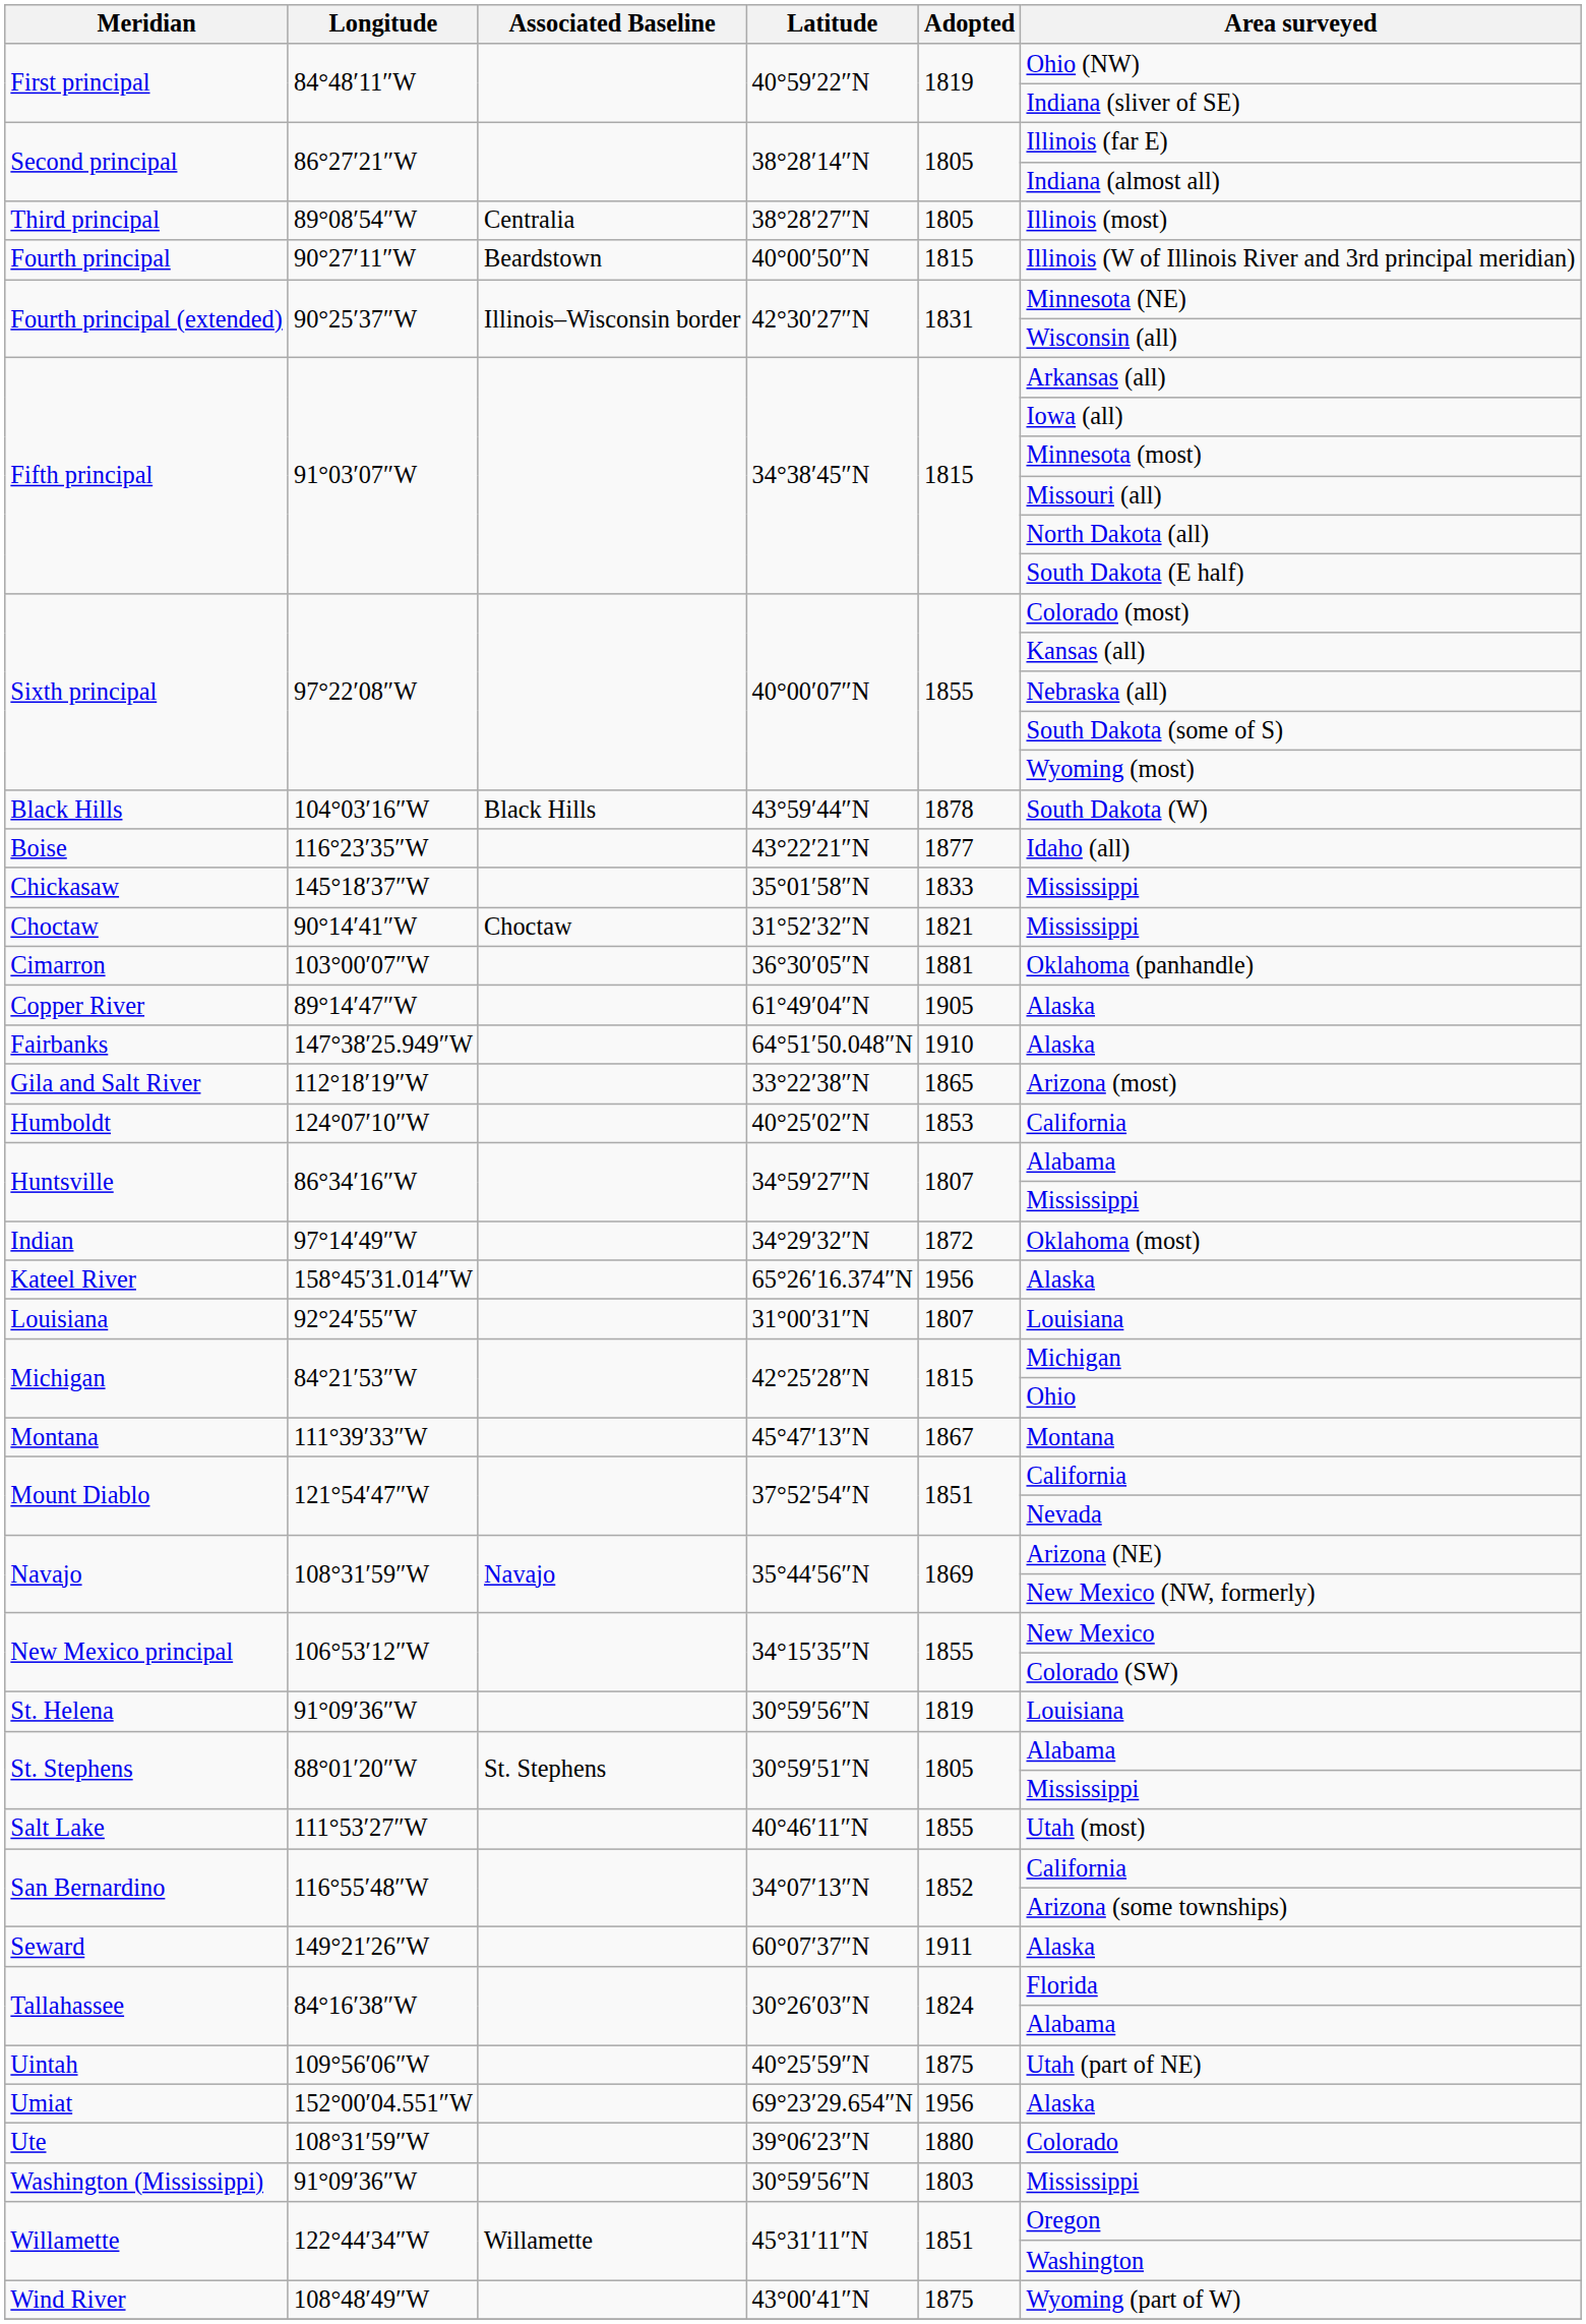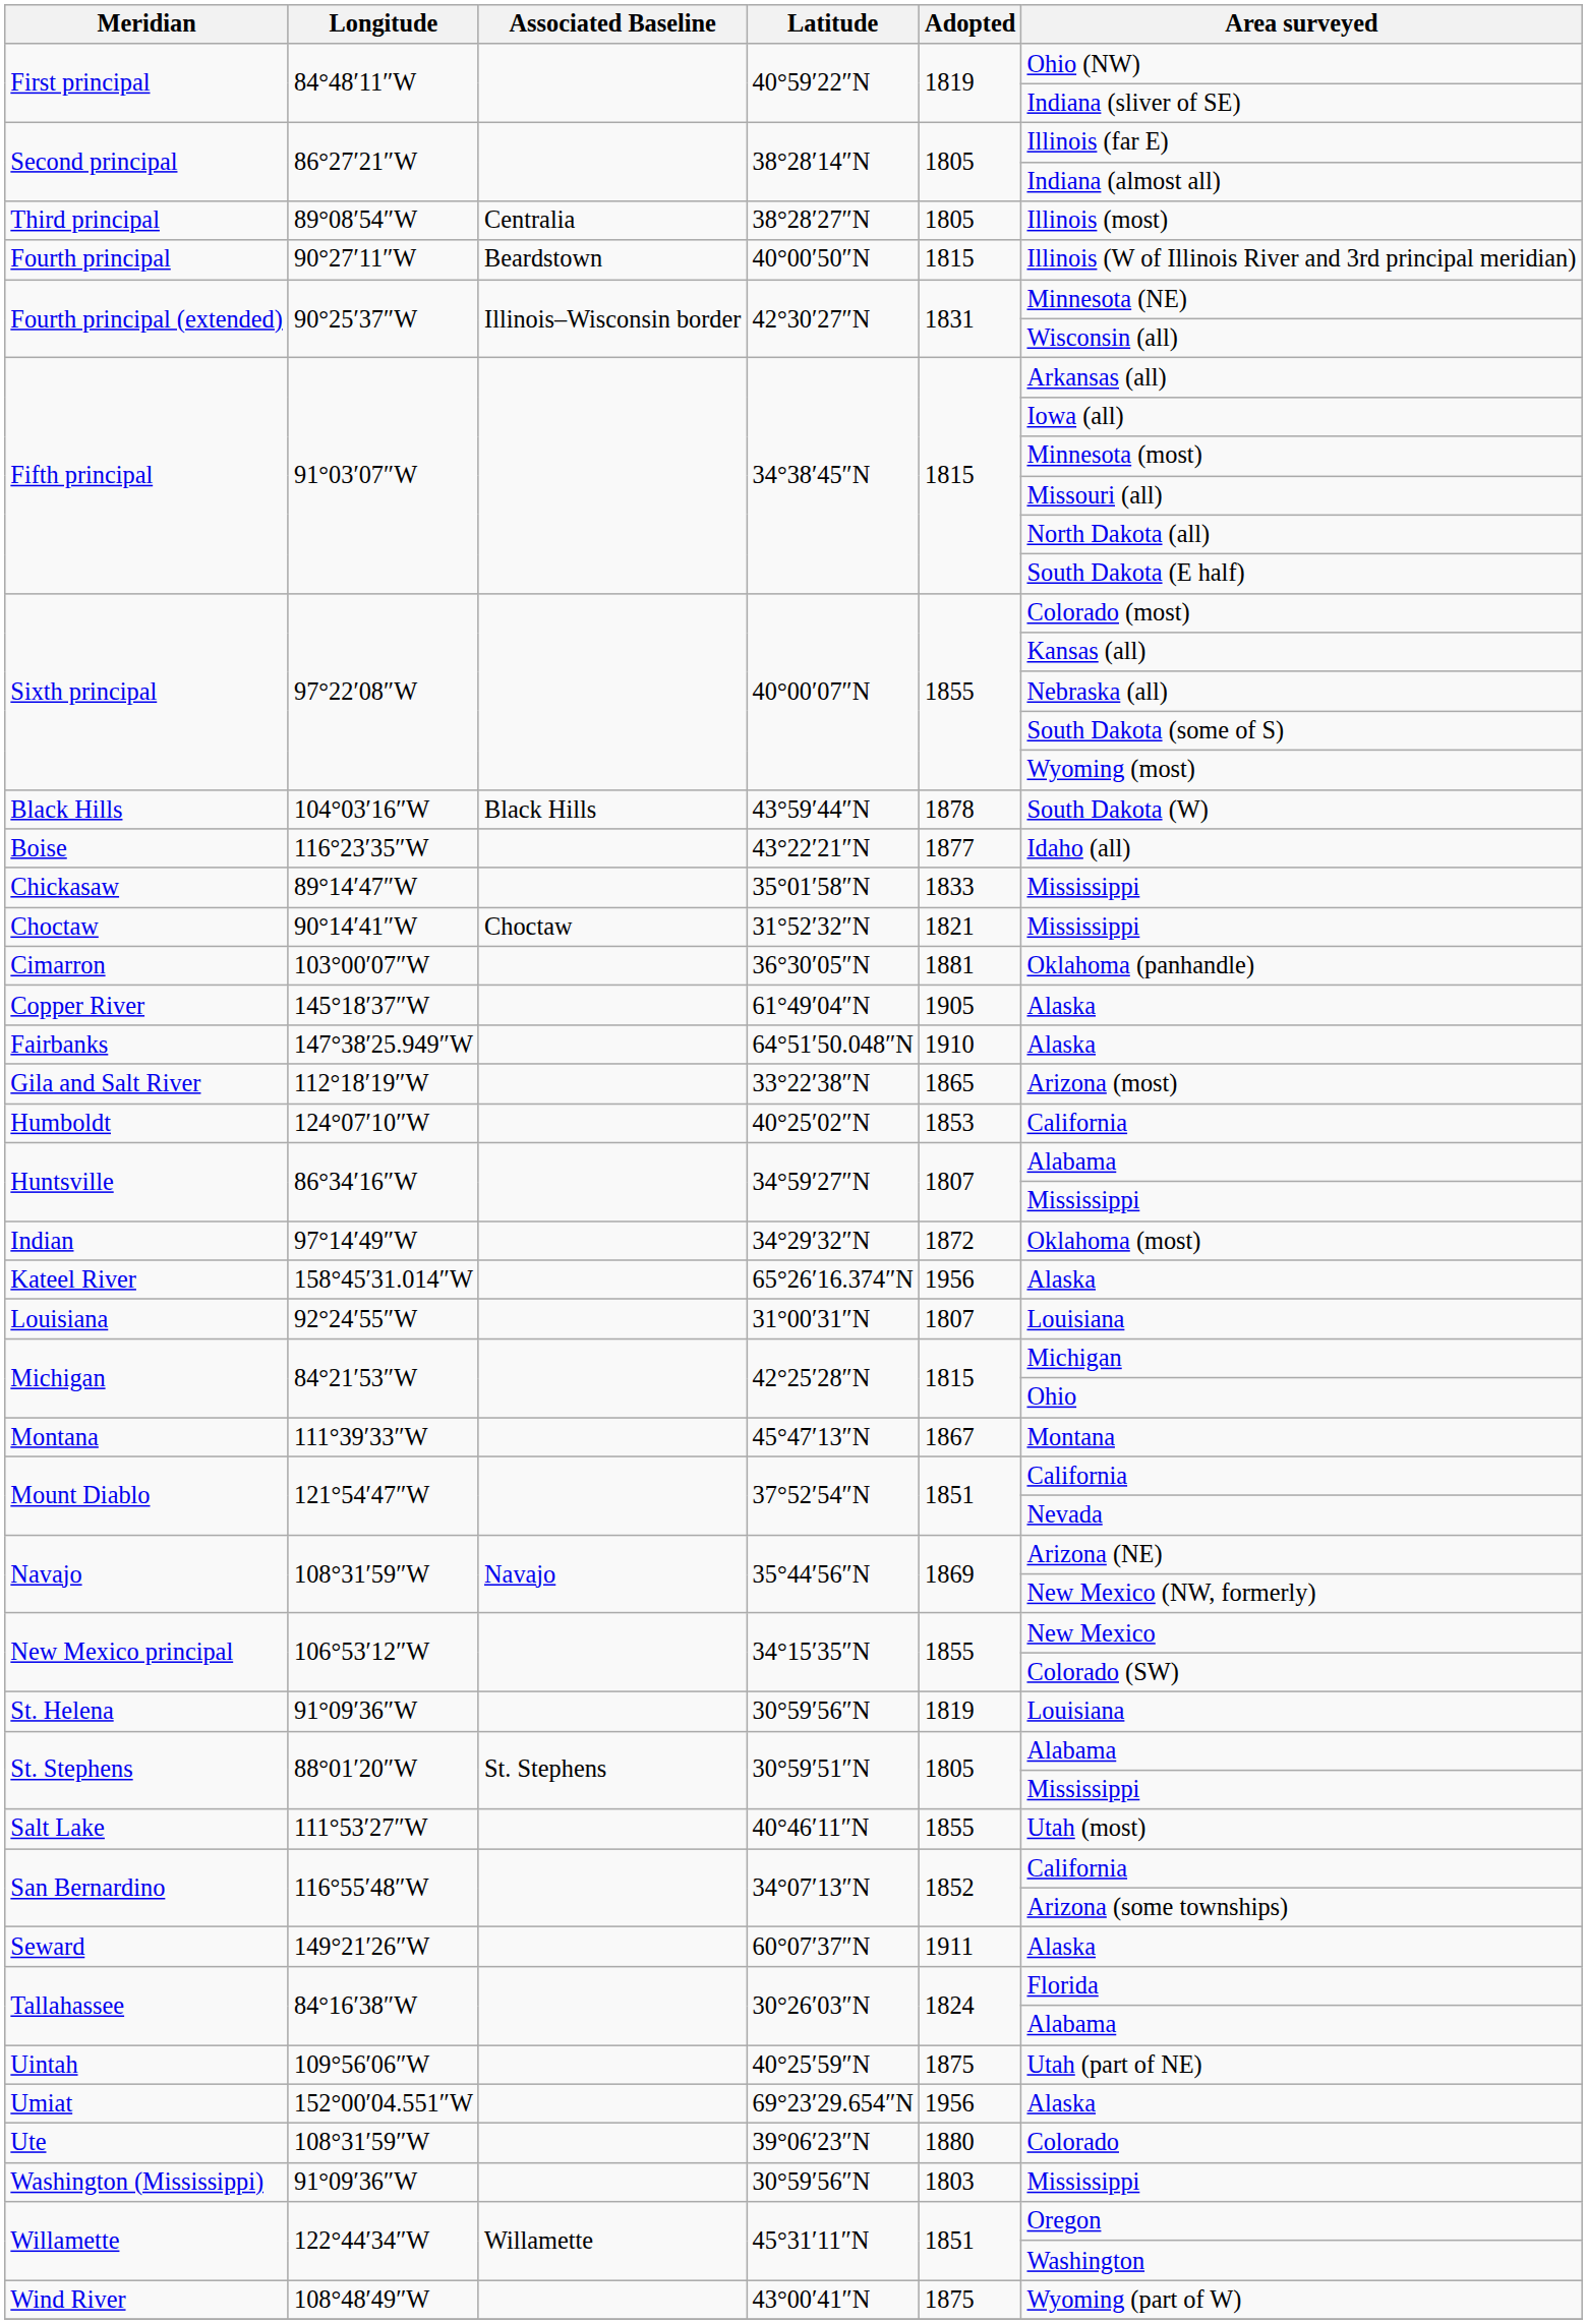Chickasaw | Longitude: 145°18′37″W -> 89°14′47″W
Copper River | Longitude: 89°14′47″W -> 145°18′37″W
